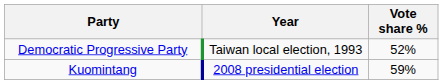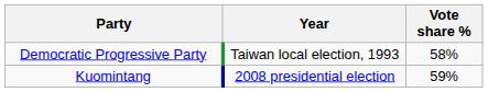Democratic Progressive Party | Vote share %: 52% -> 58%
